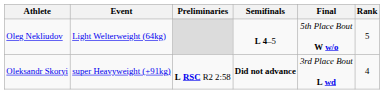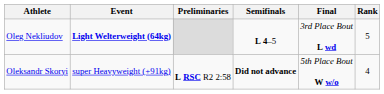Oleg Nekliudov | Event: normal -> bold
Oleg Nekliudov | Final: 5th Place Bout W w/o -> 3rd Place Bout L wd
Oleksandr Skoryi | Final: 3rd Place Bout L wd -> 5th Place Bout W w/o
